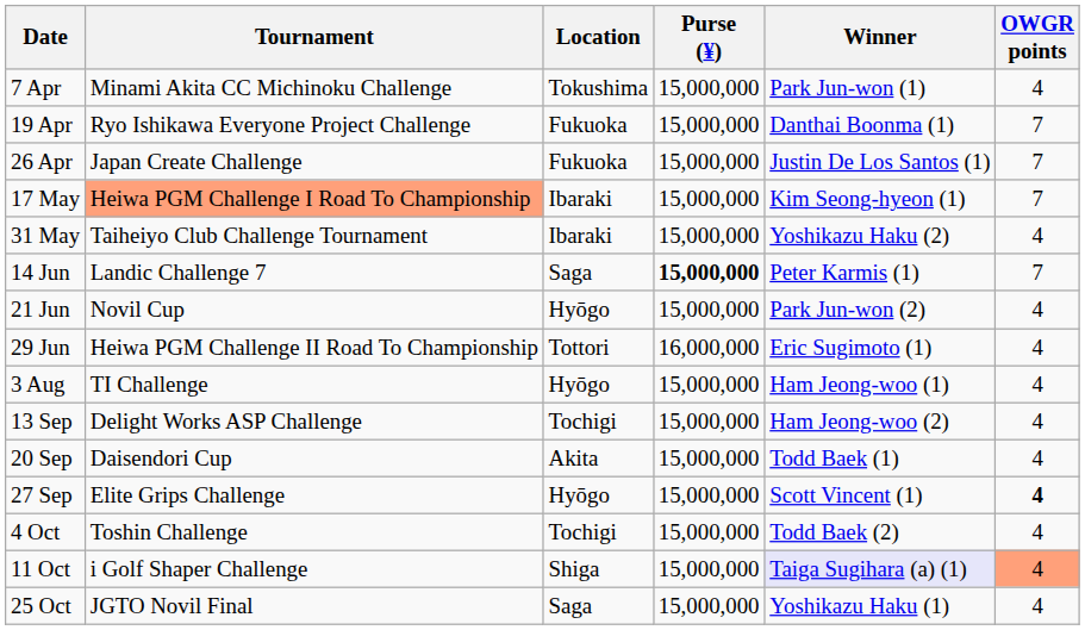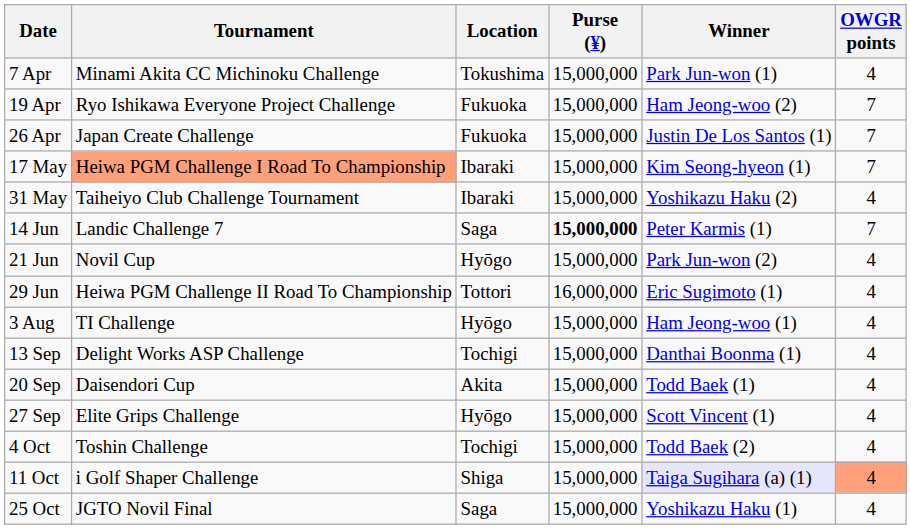19 Apr | Winner: Danthai Boonma (1) -> Ham Jeong-woo (2)
13 Sep | Winner: Ham Jeong-woo (2) -> Danthai Boonma (1)
27 Sep | OWGR points: bold -> normal
